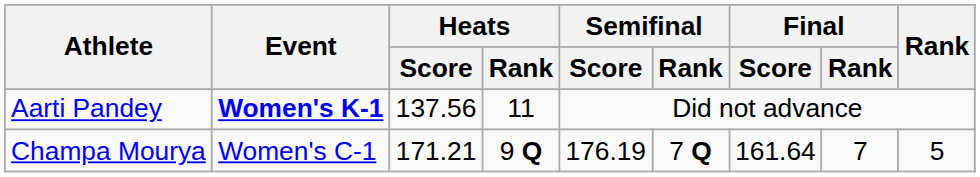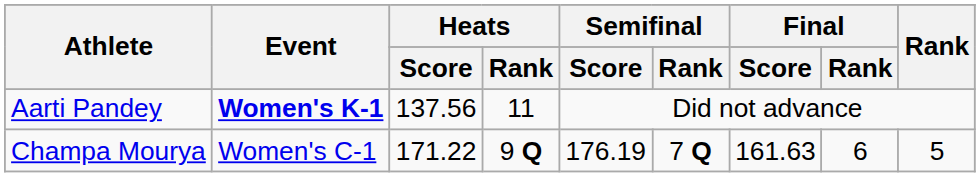Champa Mourya | Heats / Score: 171.21 -> 171.22
Champa Mourya | Final / Score: 161.64 -> 161.63
Champa Mourya | Final / Rank: 7 -> 6
